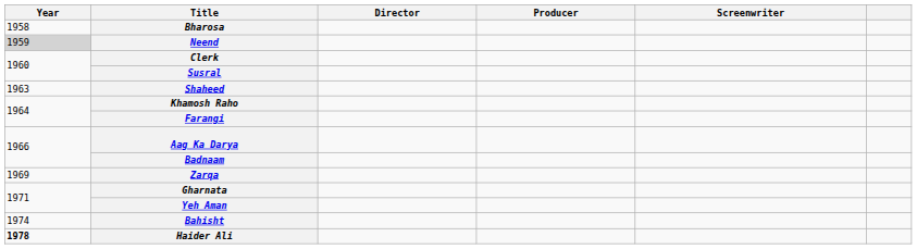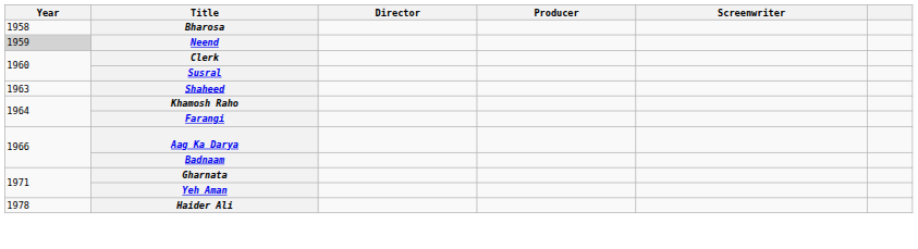- row: 1969 | Zarqa
- row: 1974 | Bahisht
Haider Ali | Year: bold -> normal
